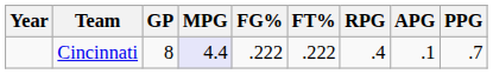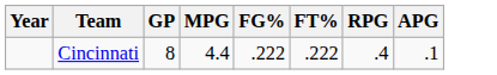- column: PPG | .7
Cincinnati | MPG: lavender background -> no background
